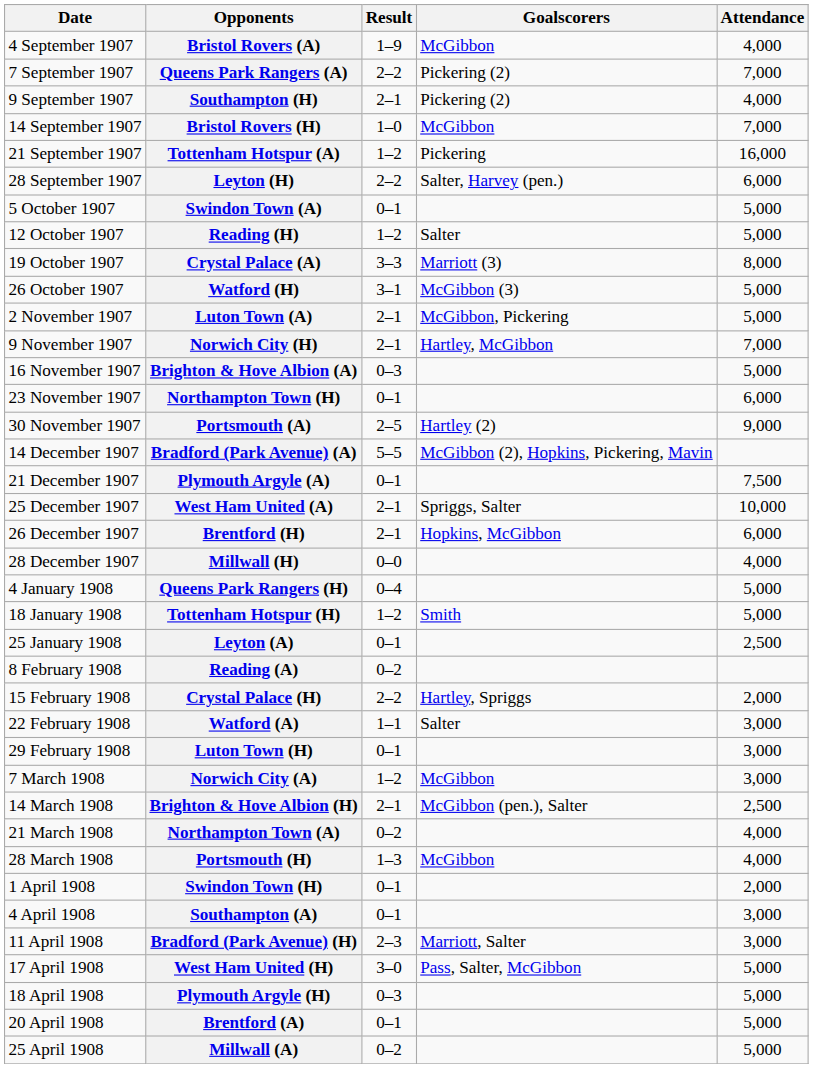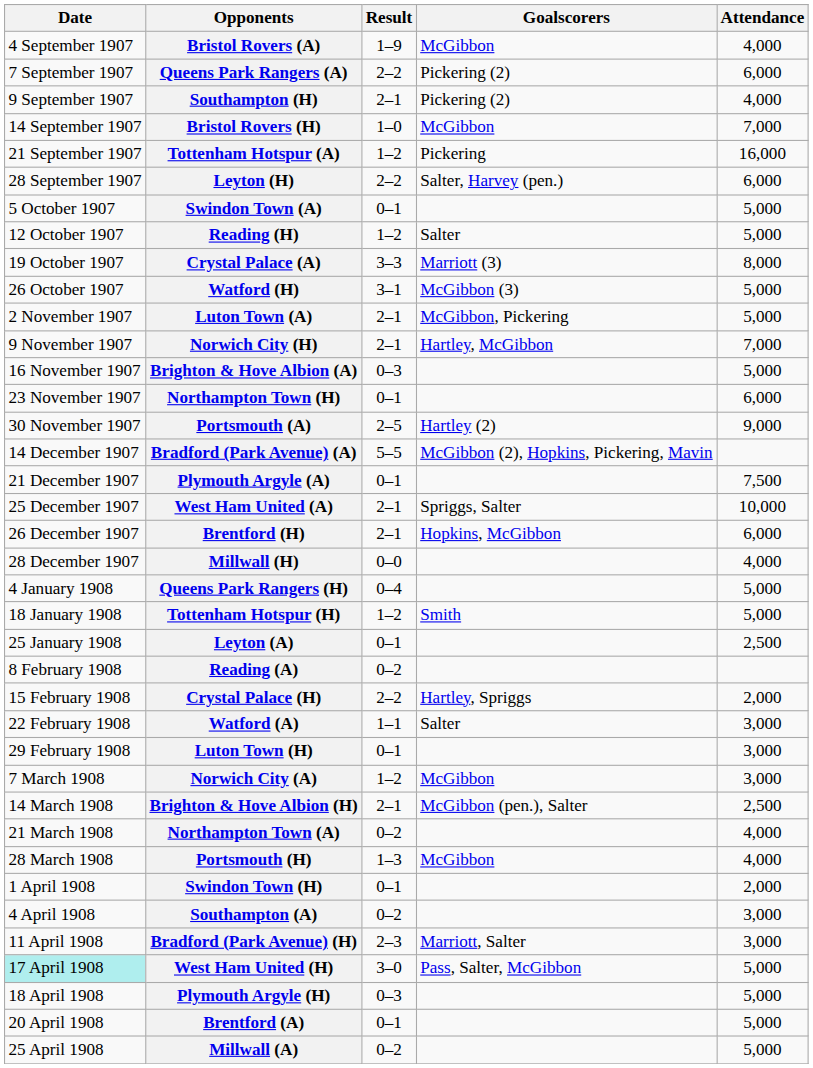Queens Park Rangers (A) | Attendance: 7,000 -> 6,000
Southampton (A) | Result: 0–1 -> 0–2
West Ham United (H) | Date: no background -> paleturquoise background
